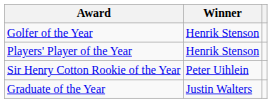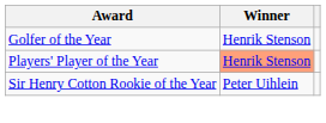Players' Player of the Year | Winner: no background -> lightsalmon background
- row: Graduate of the Year | Justin Walters
